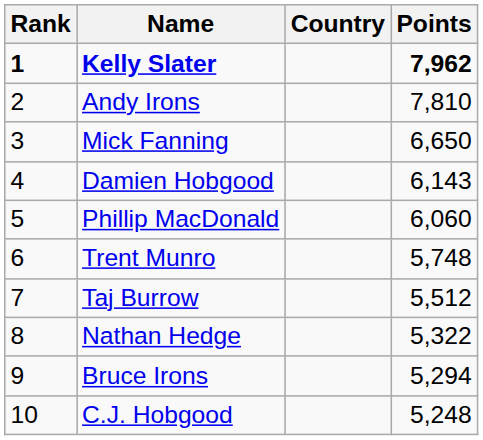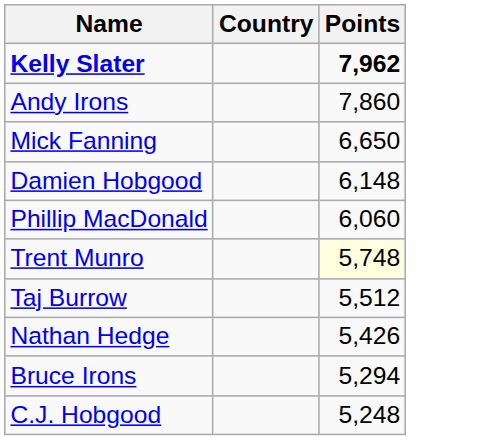- column: Rank | 1 | 2 | 3 | 4 | 5 | 6 | 7 | 8 | 9 | 10
Andy Irons | Points: 7,810 -> 7,860
Damien Hobgood | Points: 6,143 -> 6,148
Trent Munro | Points: no background -> lightyellow background
Nathan Hedge | Points: 5,322 -> 5,426
